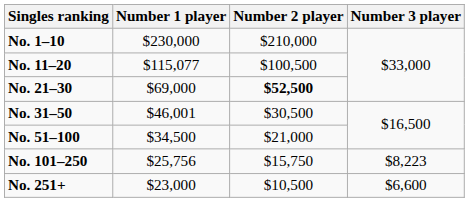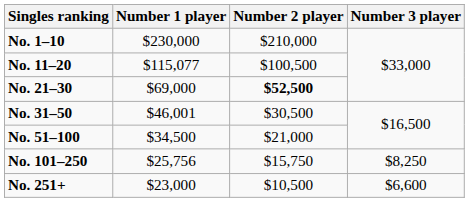No. 101–250 | Number 3 player: $8,223 -> $8,250
